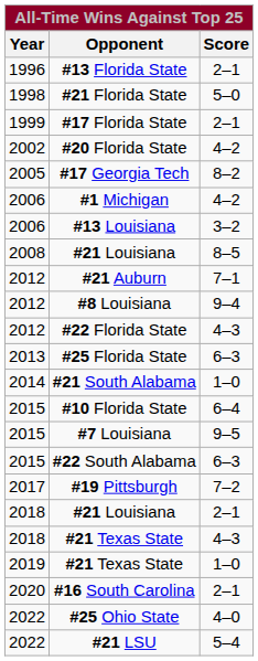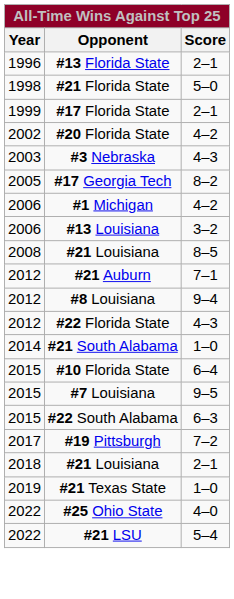+ row: 2003 | #3 Nebraska | 4–3
- row: 2013 | #25 Florida State | 6–3
- row: 2018 | #21 Texas State | 4–3
- row: 2020 | #16 South Carolina | 2–1
